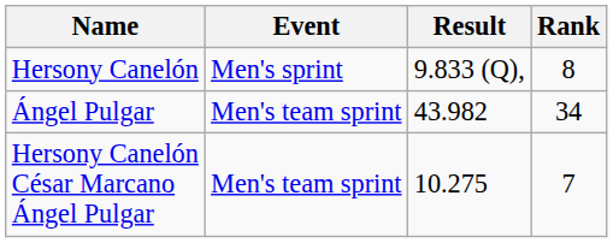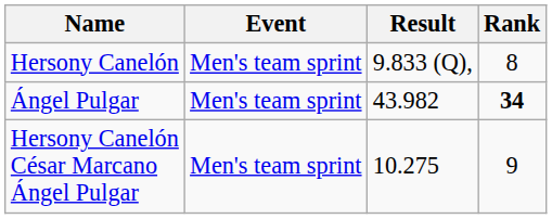Hersony Canelón | Event: Men's sprint -> Men's team sprint
Ángel Pulgar | Rank: normal -> bold
Hersony Canelón César Marcano Ángel Pulgar | Rank: 7 -> 9
